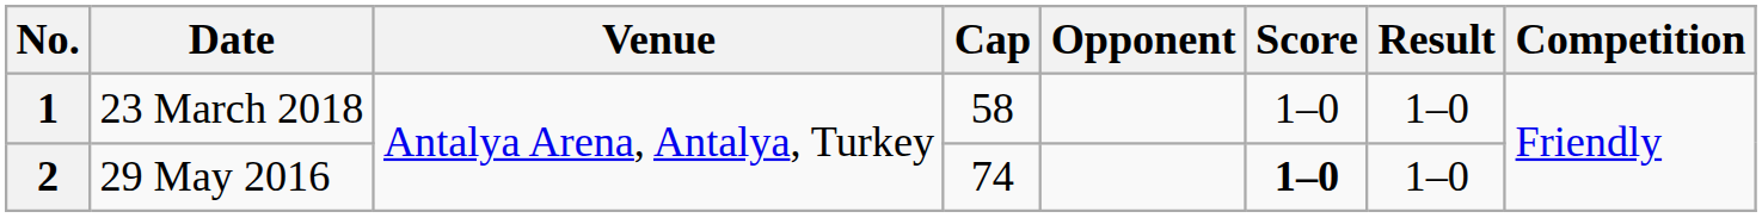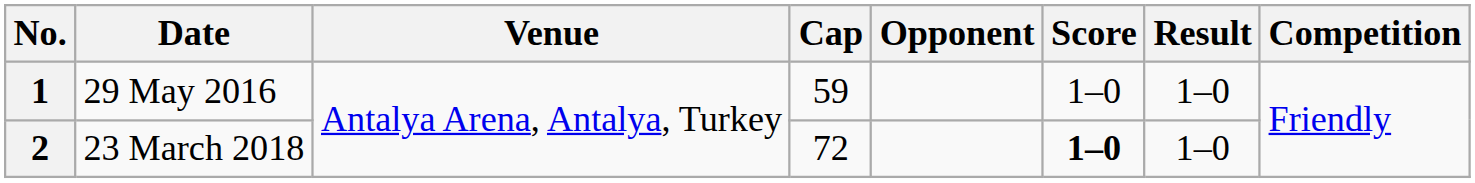1 | Date: 23 March 2018 -> 29 May 2016
1 | Cap: 58 -> 59
2 | Date: 29 May 2016 -> 23 March 2018
2 | Cap: 74 -> 72
